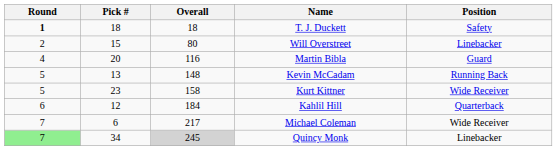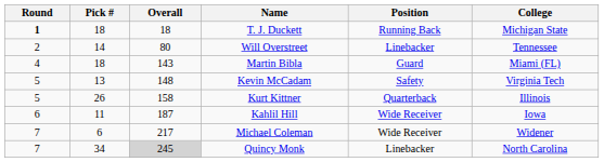+ column: College | Michigan State | Tennessee | Miami (FL) | Virginia Tech | Illinois | Iowa | Widener | North Carolina
T. J. Duckett | Position: Safety -> Running Back
Will Overstreet | Pick #: 15 -> 14
Martin Bibla | Pick #: 20 -> 18
Martin Bibla | Overall: 116 -> 143
Kevin McCadam | Position: Running Back -> Safety
Kurt Kittner | Pick #: 23 -> 26
Kurt Kittner | Position: Wide Receiver -> Quarterback
Kahlil Hill | Pick #: 12 -> 11
Kahlil Hill | Overall: 184 -> 187
Kahlil Hill | Position: Quarterback -> Wide Receiver
Quincy Monk | Round: lightgreen background -> no background
